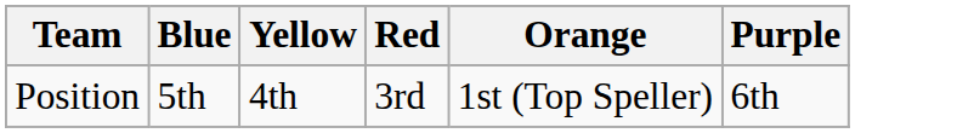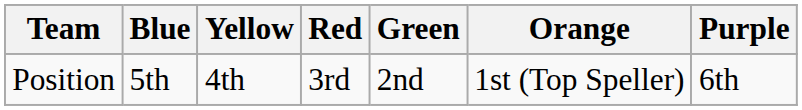+ column: Green | 2nd
